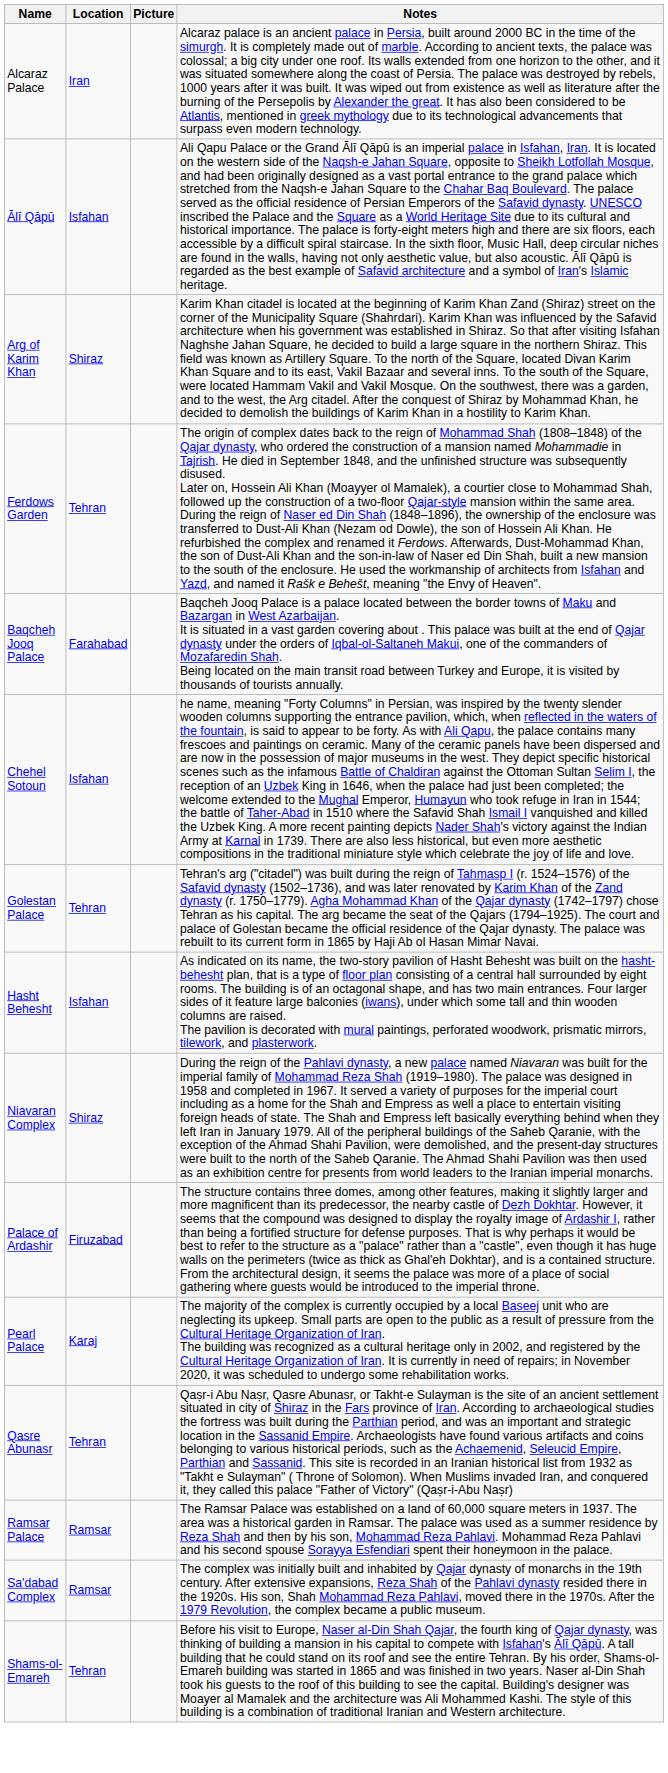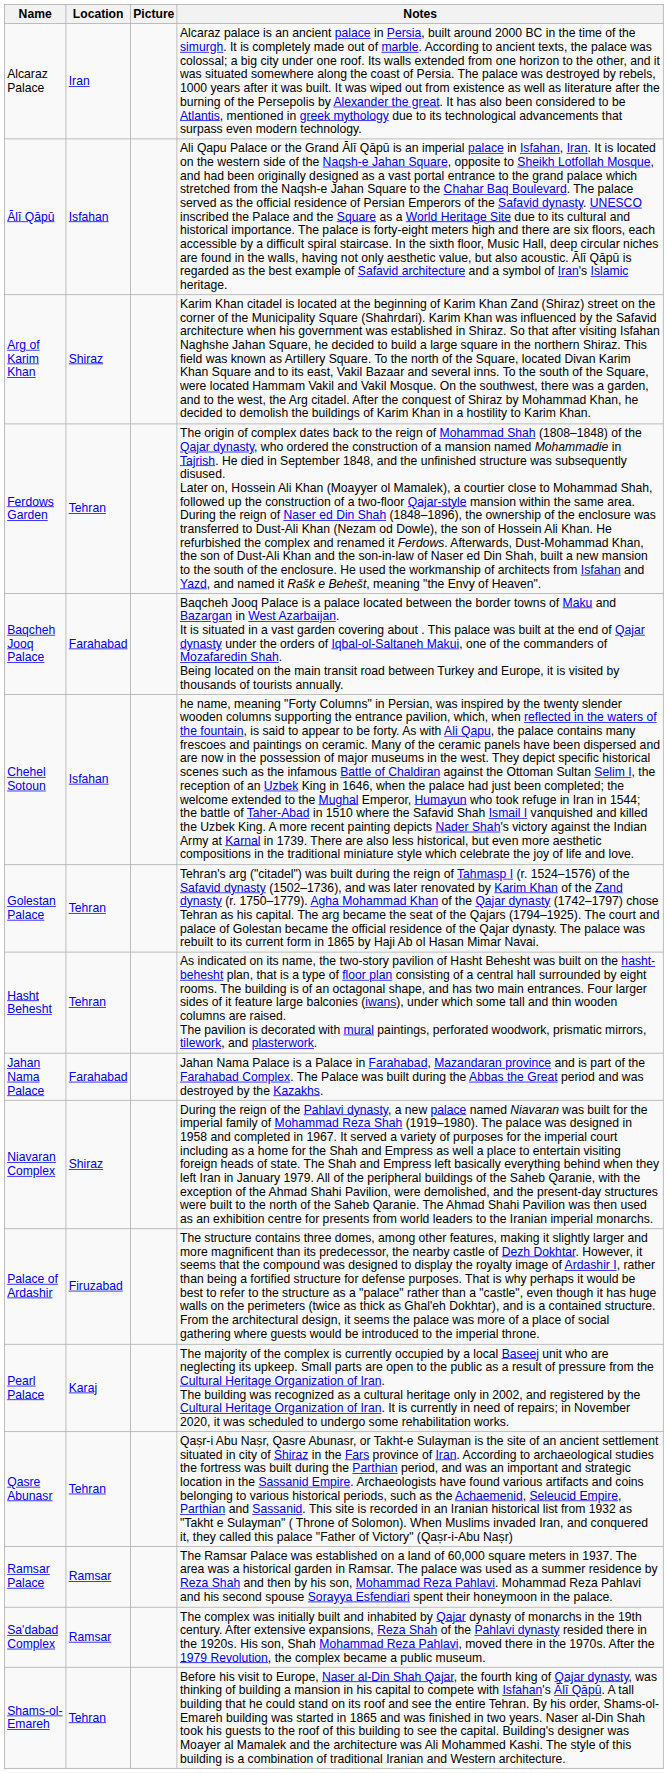Hasht Behesht | Location: Isfahan -> Tehran
+ row: Jahan Nama Palace | Farahabad | Jahan Nama Palace is a Palace in Farahabad, Mazandaran province and is part of the Farahabad Complex. The Palace was built during the Abbas the Great period and was destroyed by the Kazakhs.
